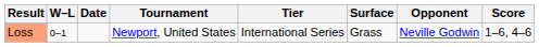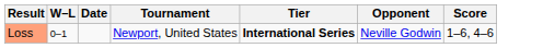- column: Surface | Grass
Loss | Tier: normal -> bold
